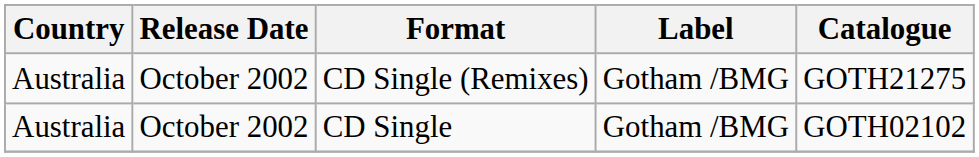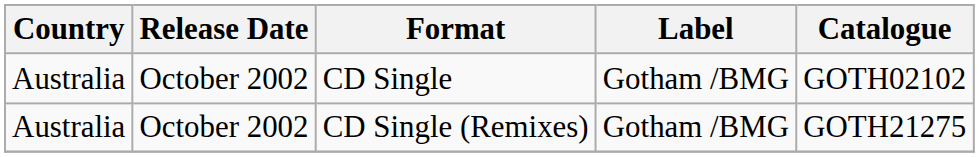rows swapped: CD Single <-> CD Single (Remixes)
